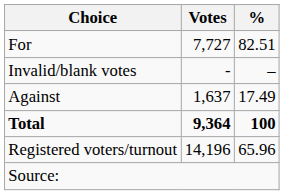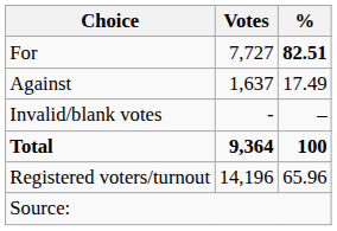For | %: normal -> bold
rows swapped: Against <-> Invalid/blank votes
